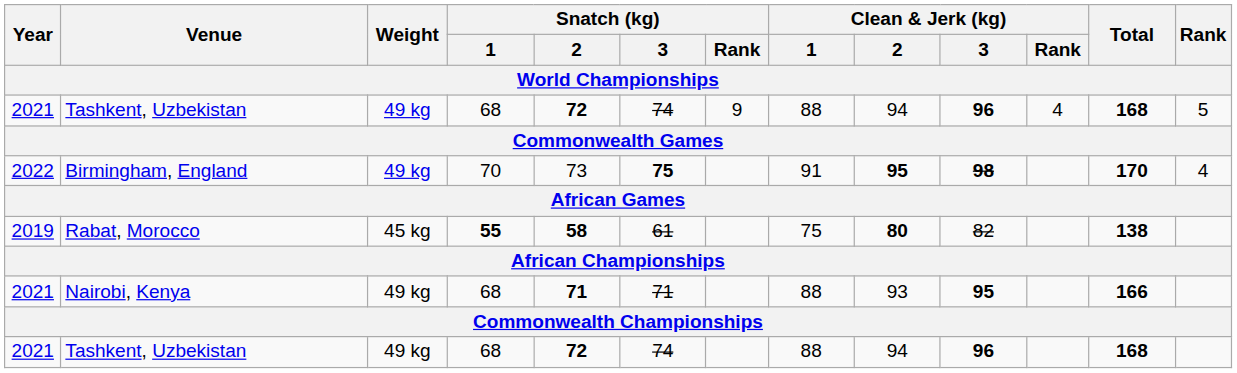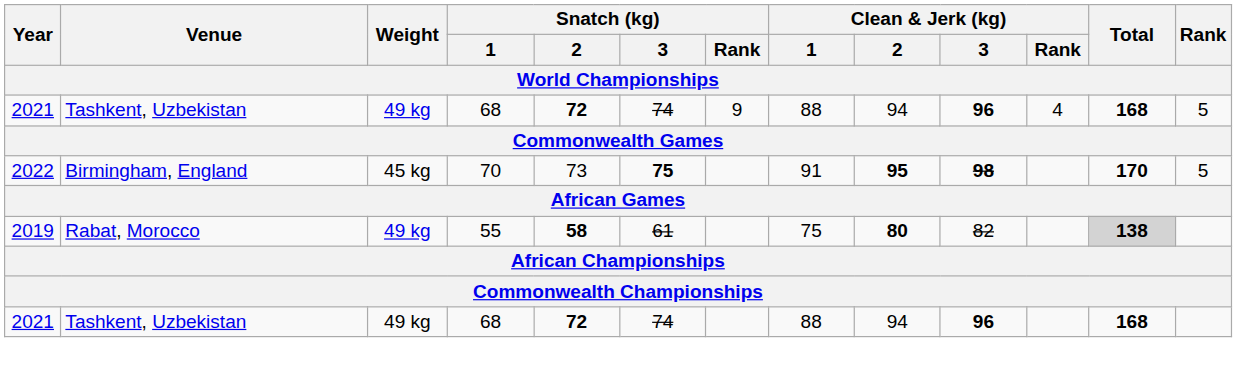Birmingham, England | Weight: 49 kg -> 45 kg
Birmingham, England | Rank: 4 -> 5
Rabat, Morocco | Weight: 45 kg -> 49 kg
Rabat, Morocco | Snatch (kg) / 1: bold -> normal
Rabat, Morocco | Total: no background -> lightgrey background
- row: 2021 | Nairobi, Kenya | 49 kg | 68 | 71 | 71 | 88 | 93 | 95 | 166
